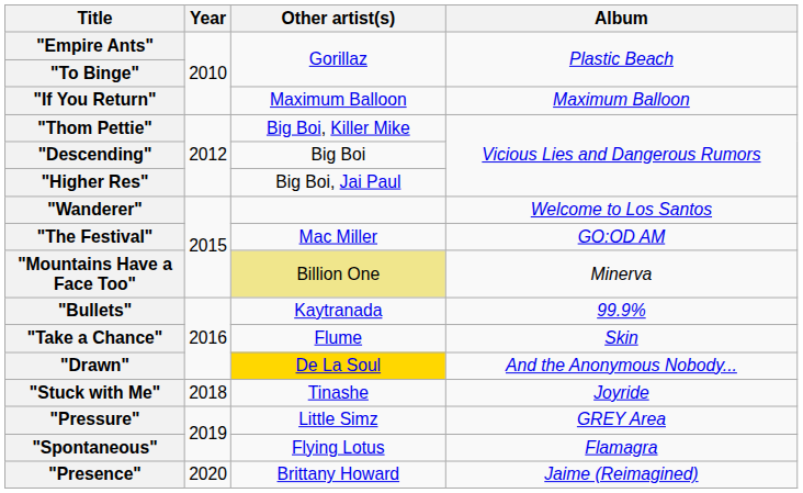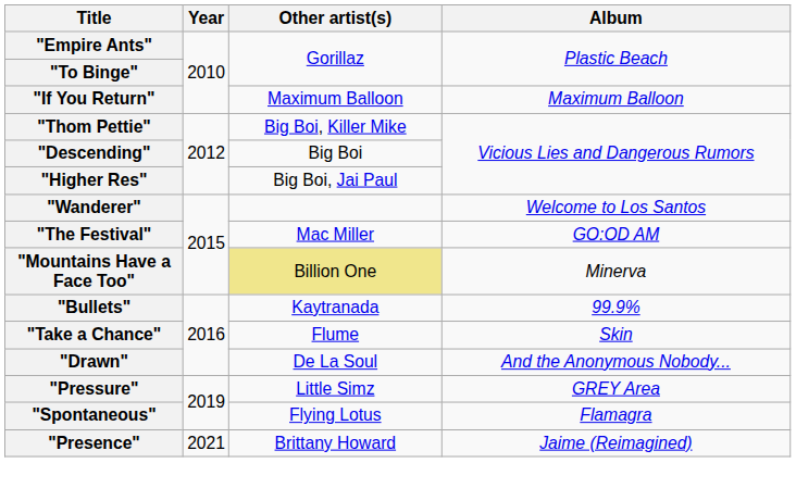"Drawn" | Other artist(s): gold background -> no background
- row: "Stuck with Me" | 2018 | Tinashe | Joyride
"Presence" | Year: 2020 -> 2021
